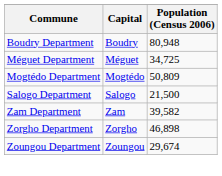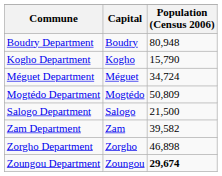+ row: Kogho Department | Kogho | 15,790
Méguet Department | Population (Census 2006): 34,725 -> 34,724
Zoungou Department | Population (Census 2006): normal -> bold
